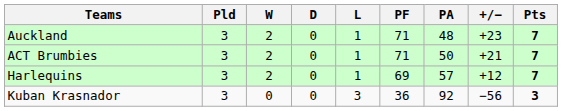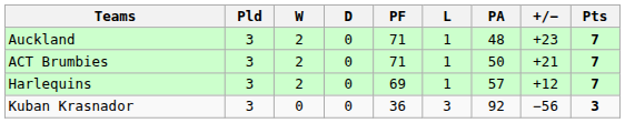columns swapped: L <-> PF
